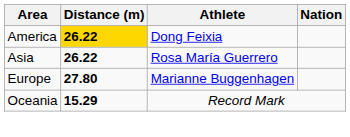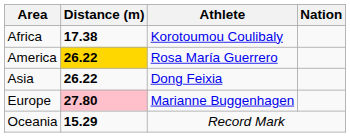+ row: Africa | 17.38 | Korotoumou Coulibaly
America | Athlete: Dong Feixia -> Rosa María Guerrero
Asia | Athlete: Rosa María Guerrero -> Dong Feixia
Europe | Distance (m): no background -> pink background
